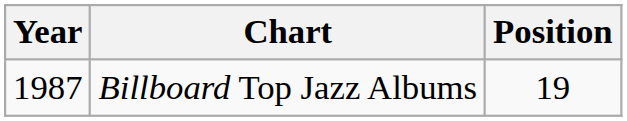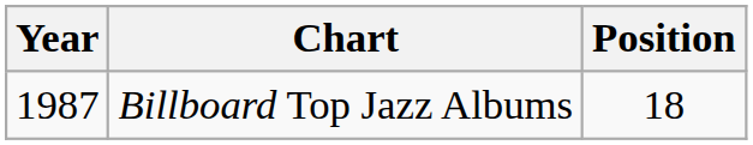Billboard Top Jazz Albums | Position: 19 -> 18
